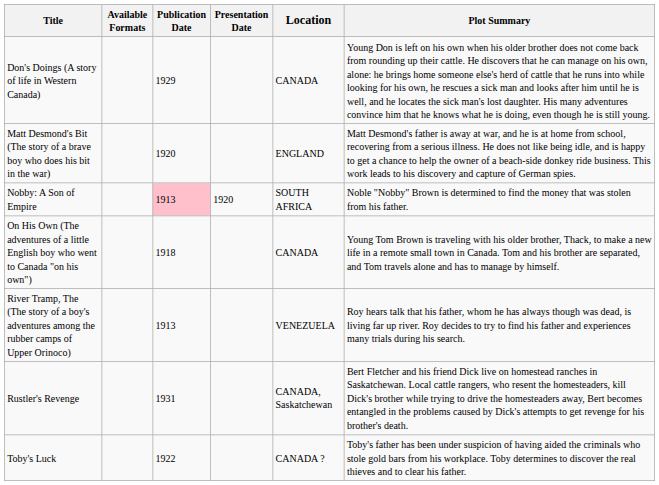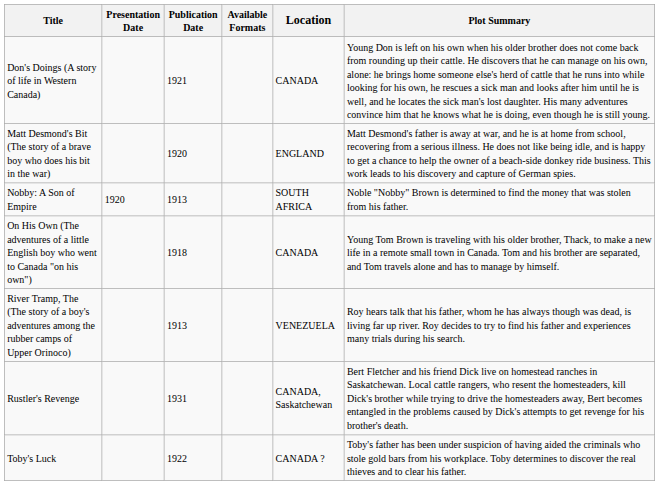columns swapped: Available Formats <-> Presentation Date
Don's Doings (A story of life in Western Canada) | Publication Date: 1929 -> 1921
Nobby: A Son of Empire | Publication Date: pink background -> no background
